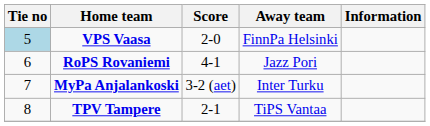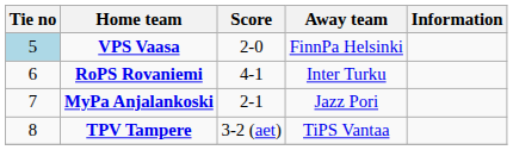RoPS Rovaniemi | Away team: Jazz Pori -> Inter Turku
MyPa Anjalankoski | Score: 3-2 (aet) -> 2-1
MyPa Anjalankoski | Away team: Inter Turku -> Jazz Pori
TPV Tampere | Score: 2-1 -> 3-2 (aet)
